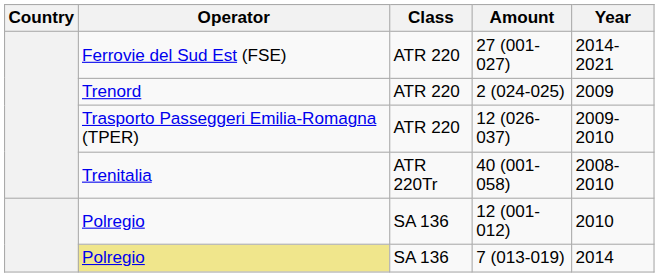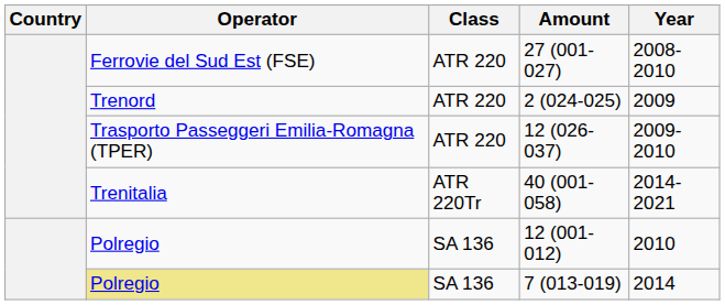27 (001-027) | Year: 2014-2021 -> 2008-2010
40 (001-058) | Year: 2008-2010 -> 2014-2021
